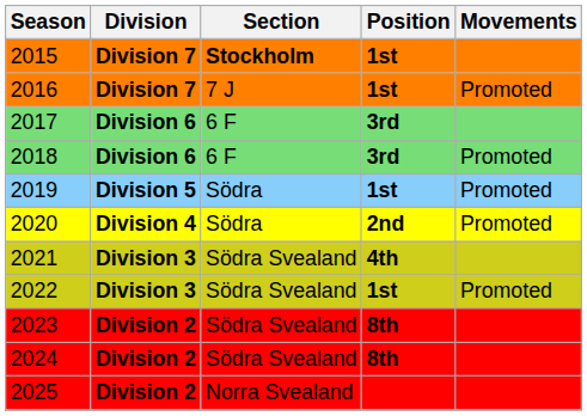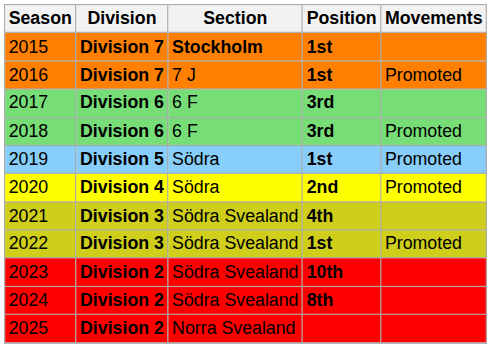2023 | Position: 8th -> 10th
